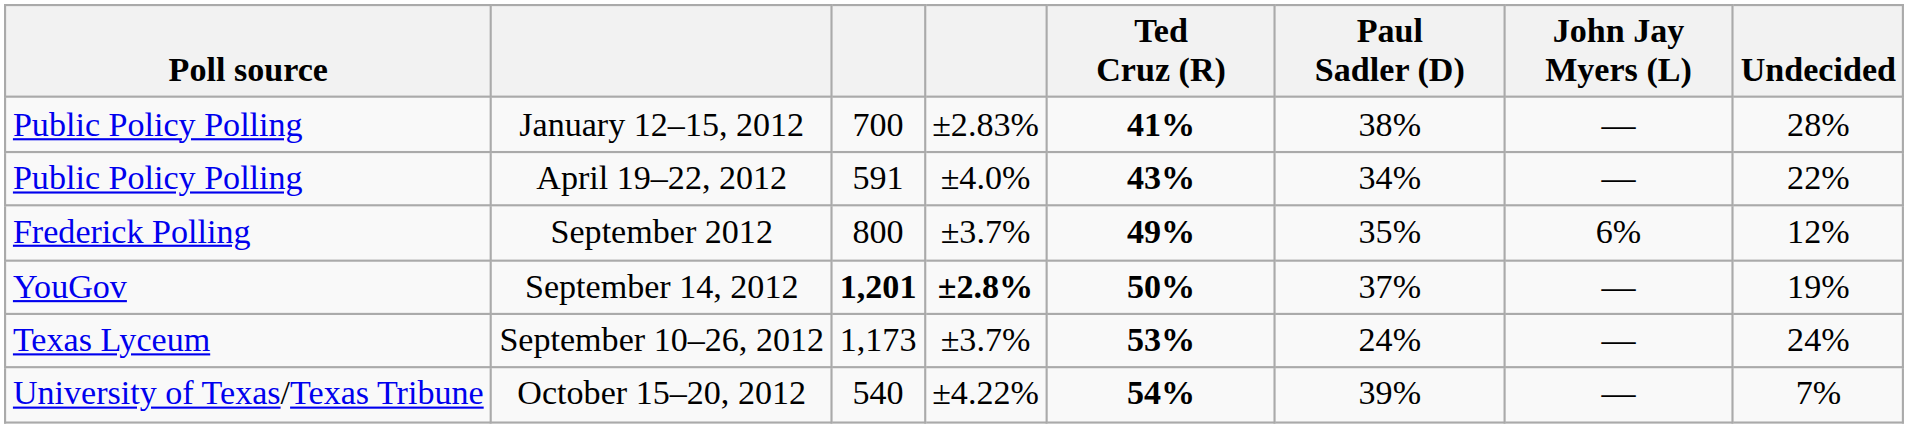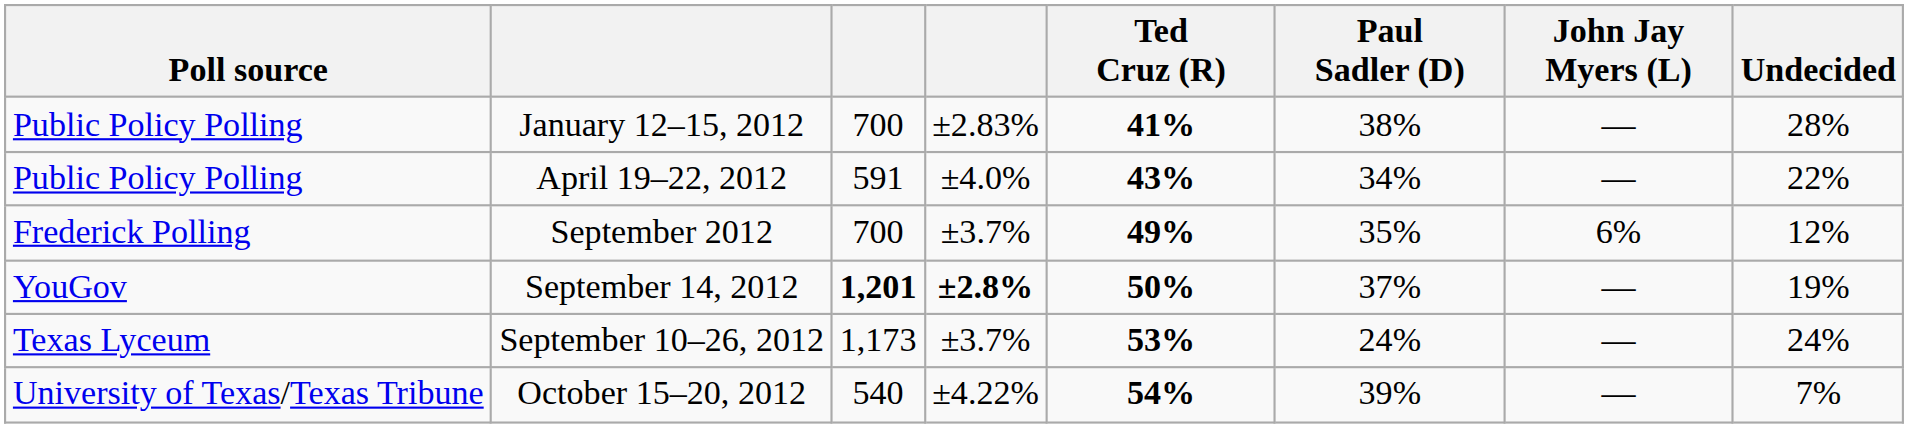September 2012 | column 3: 800 -> 700
